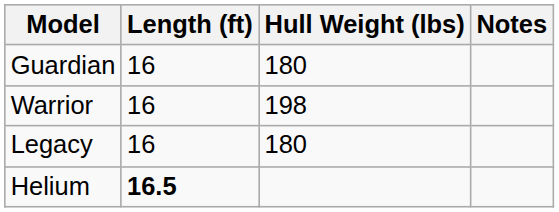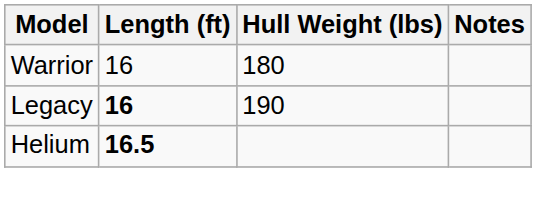- row: Guardian | 16 | 180
Warrior | Hull Weight (lbs): 198 -> 180
Legacy | Length (ft): normal -> bold
Legacy | Hull Weight (lbs): 180 -> 190
